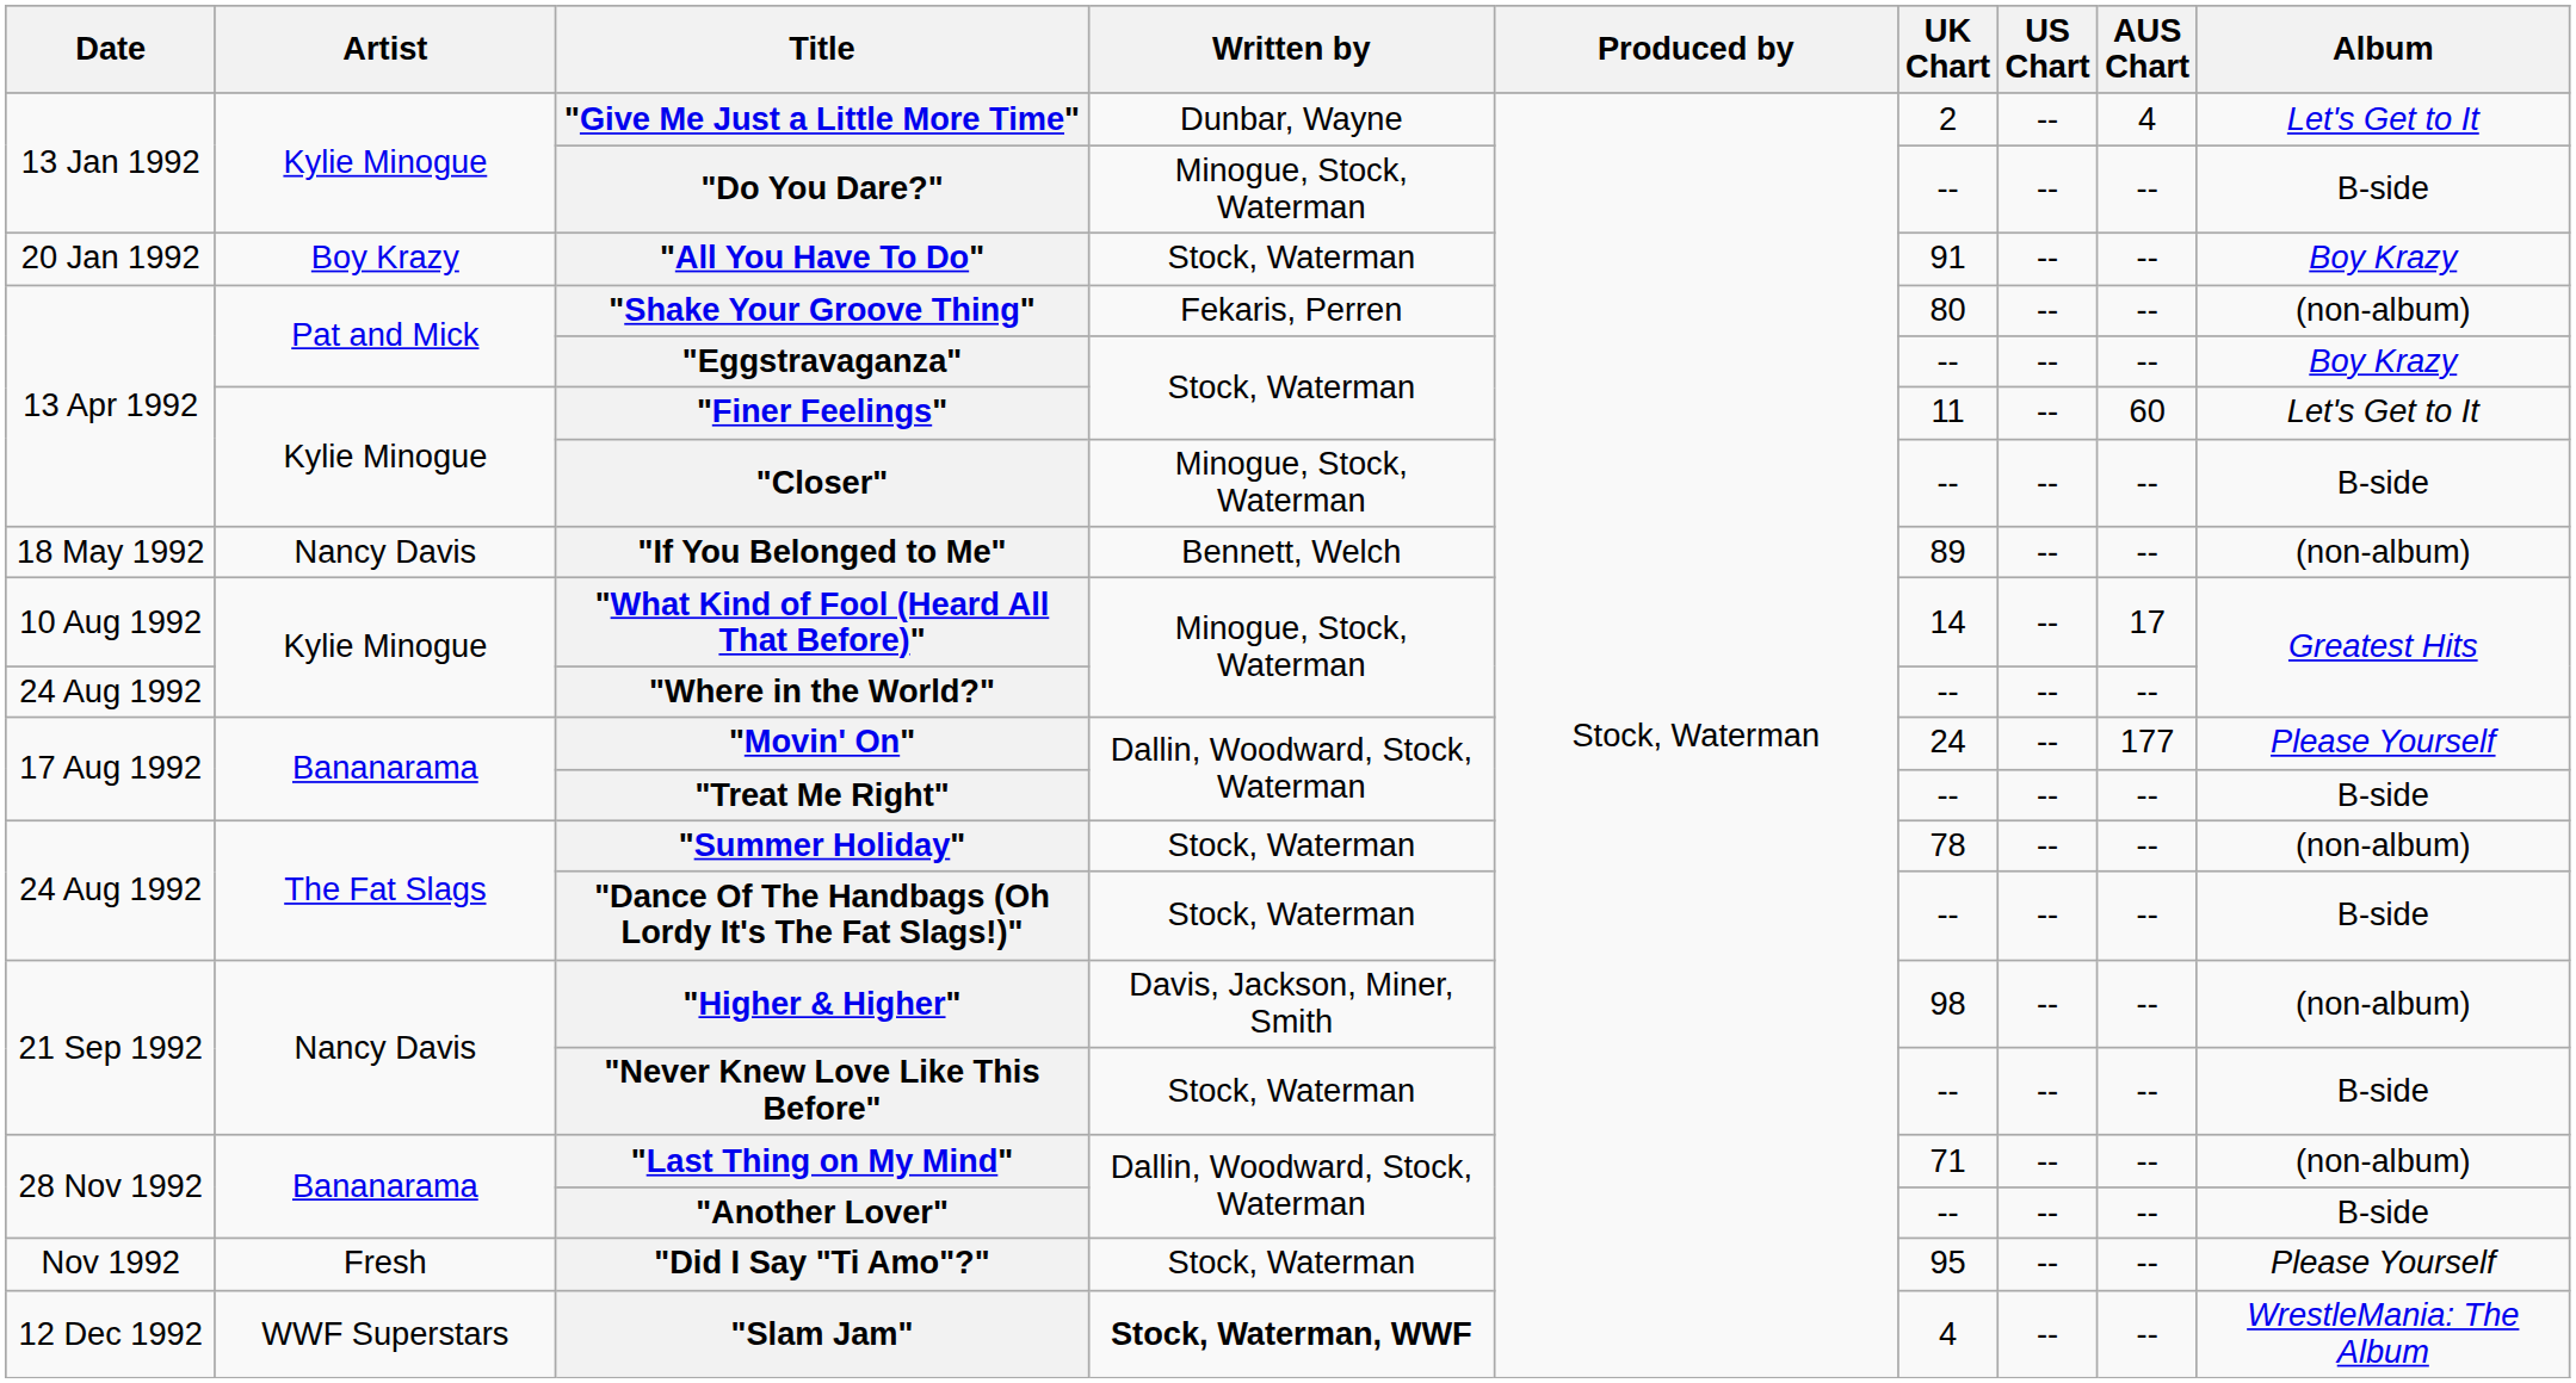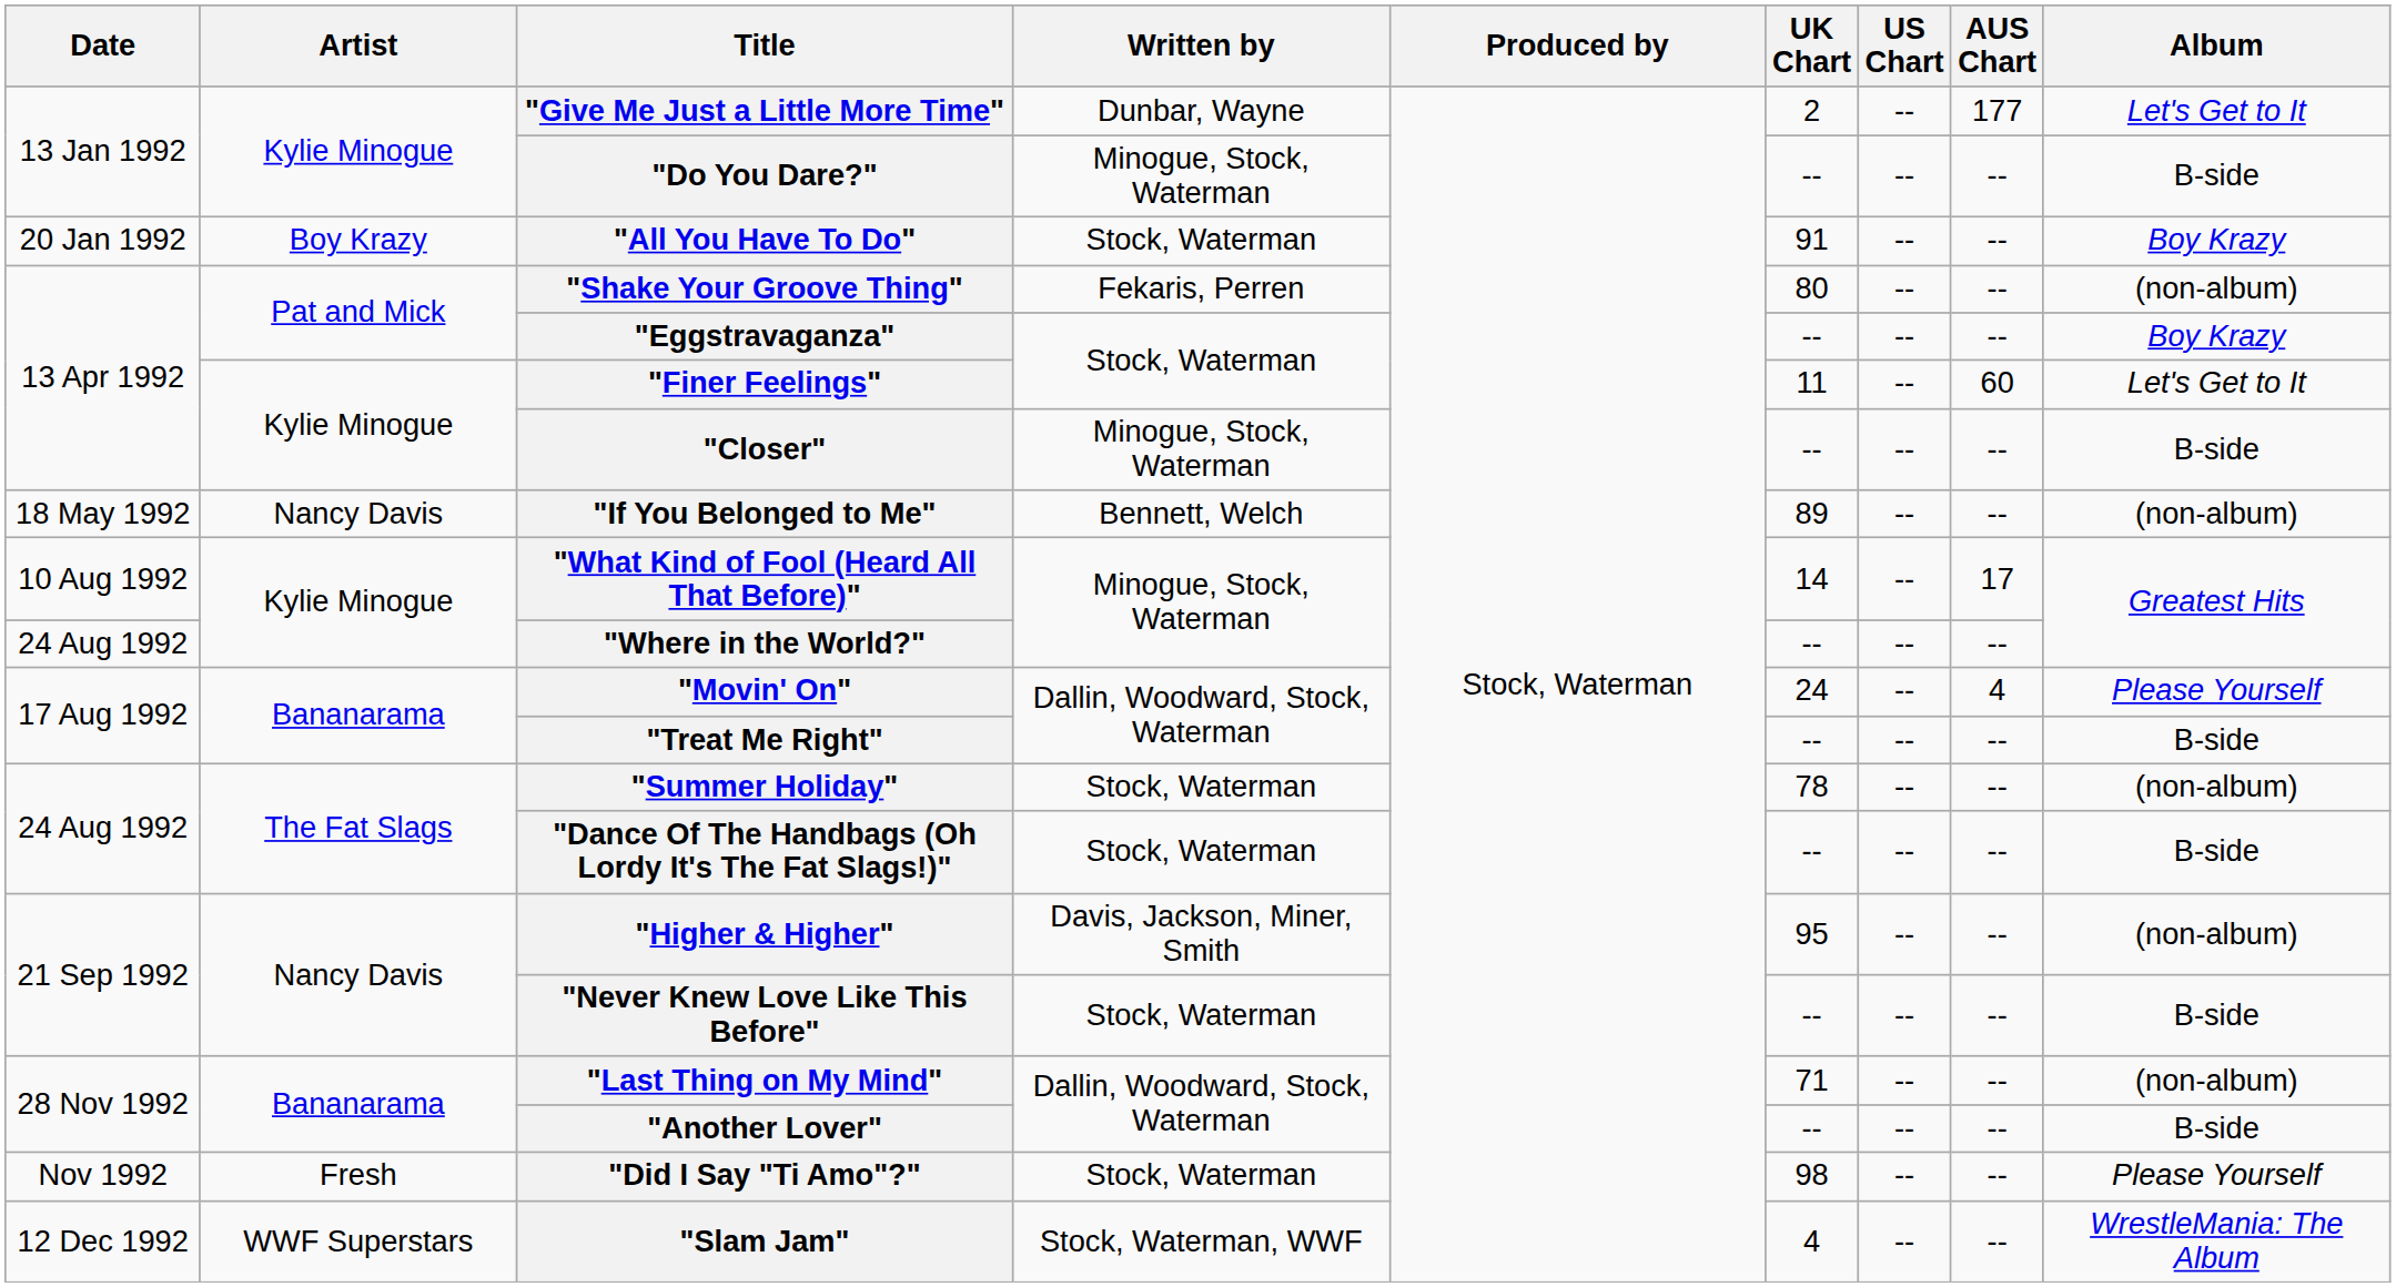"Give Me Just a Little More Time" | AUS Chart: 4 -> 177
"Movin' On" | AUS Chart: 177 -> 4
"Higher & Higher" | UK Chart: 98 -> 95
"Did I Say "Ti Amo"?" | UK Chart: 95 -> 98
"Slam Jam" | Written by: bold -> normal
